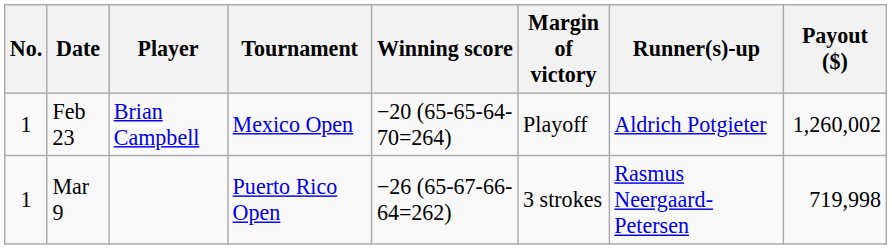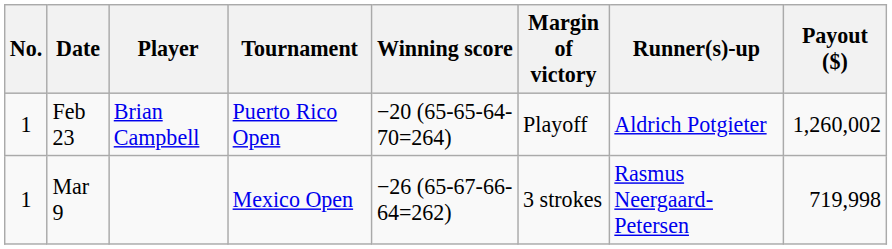Feb 23 | Tournament: Mexico Open -> Puerto Rico Open
Mar 9 | Tournament: Puerto Rico Open -> Mexico Open
